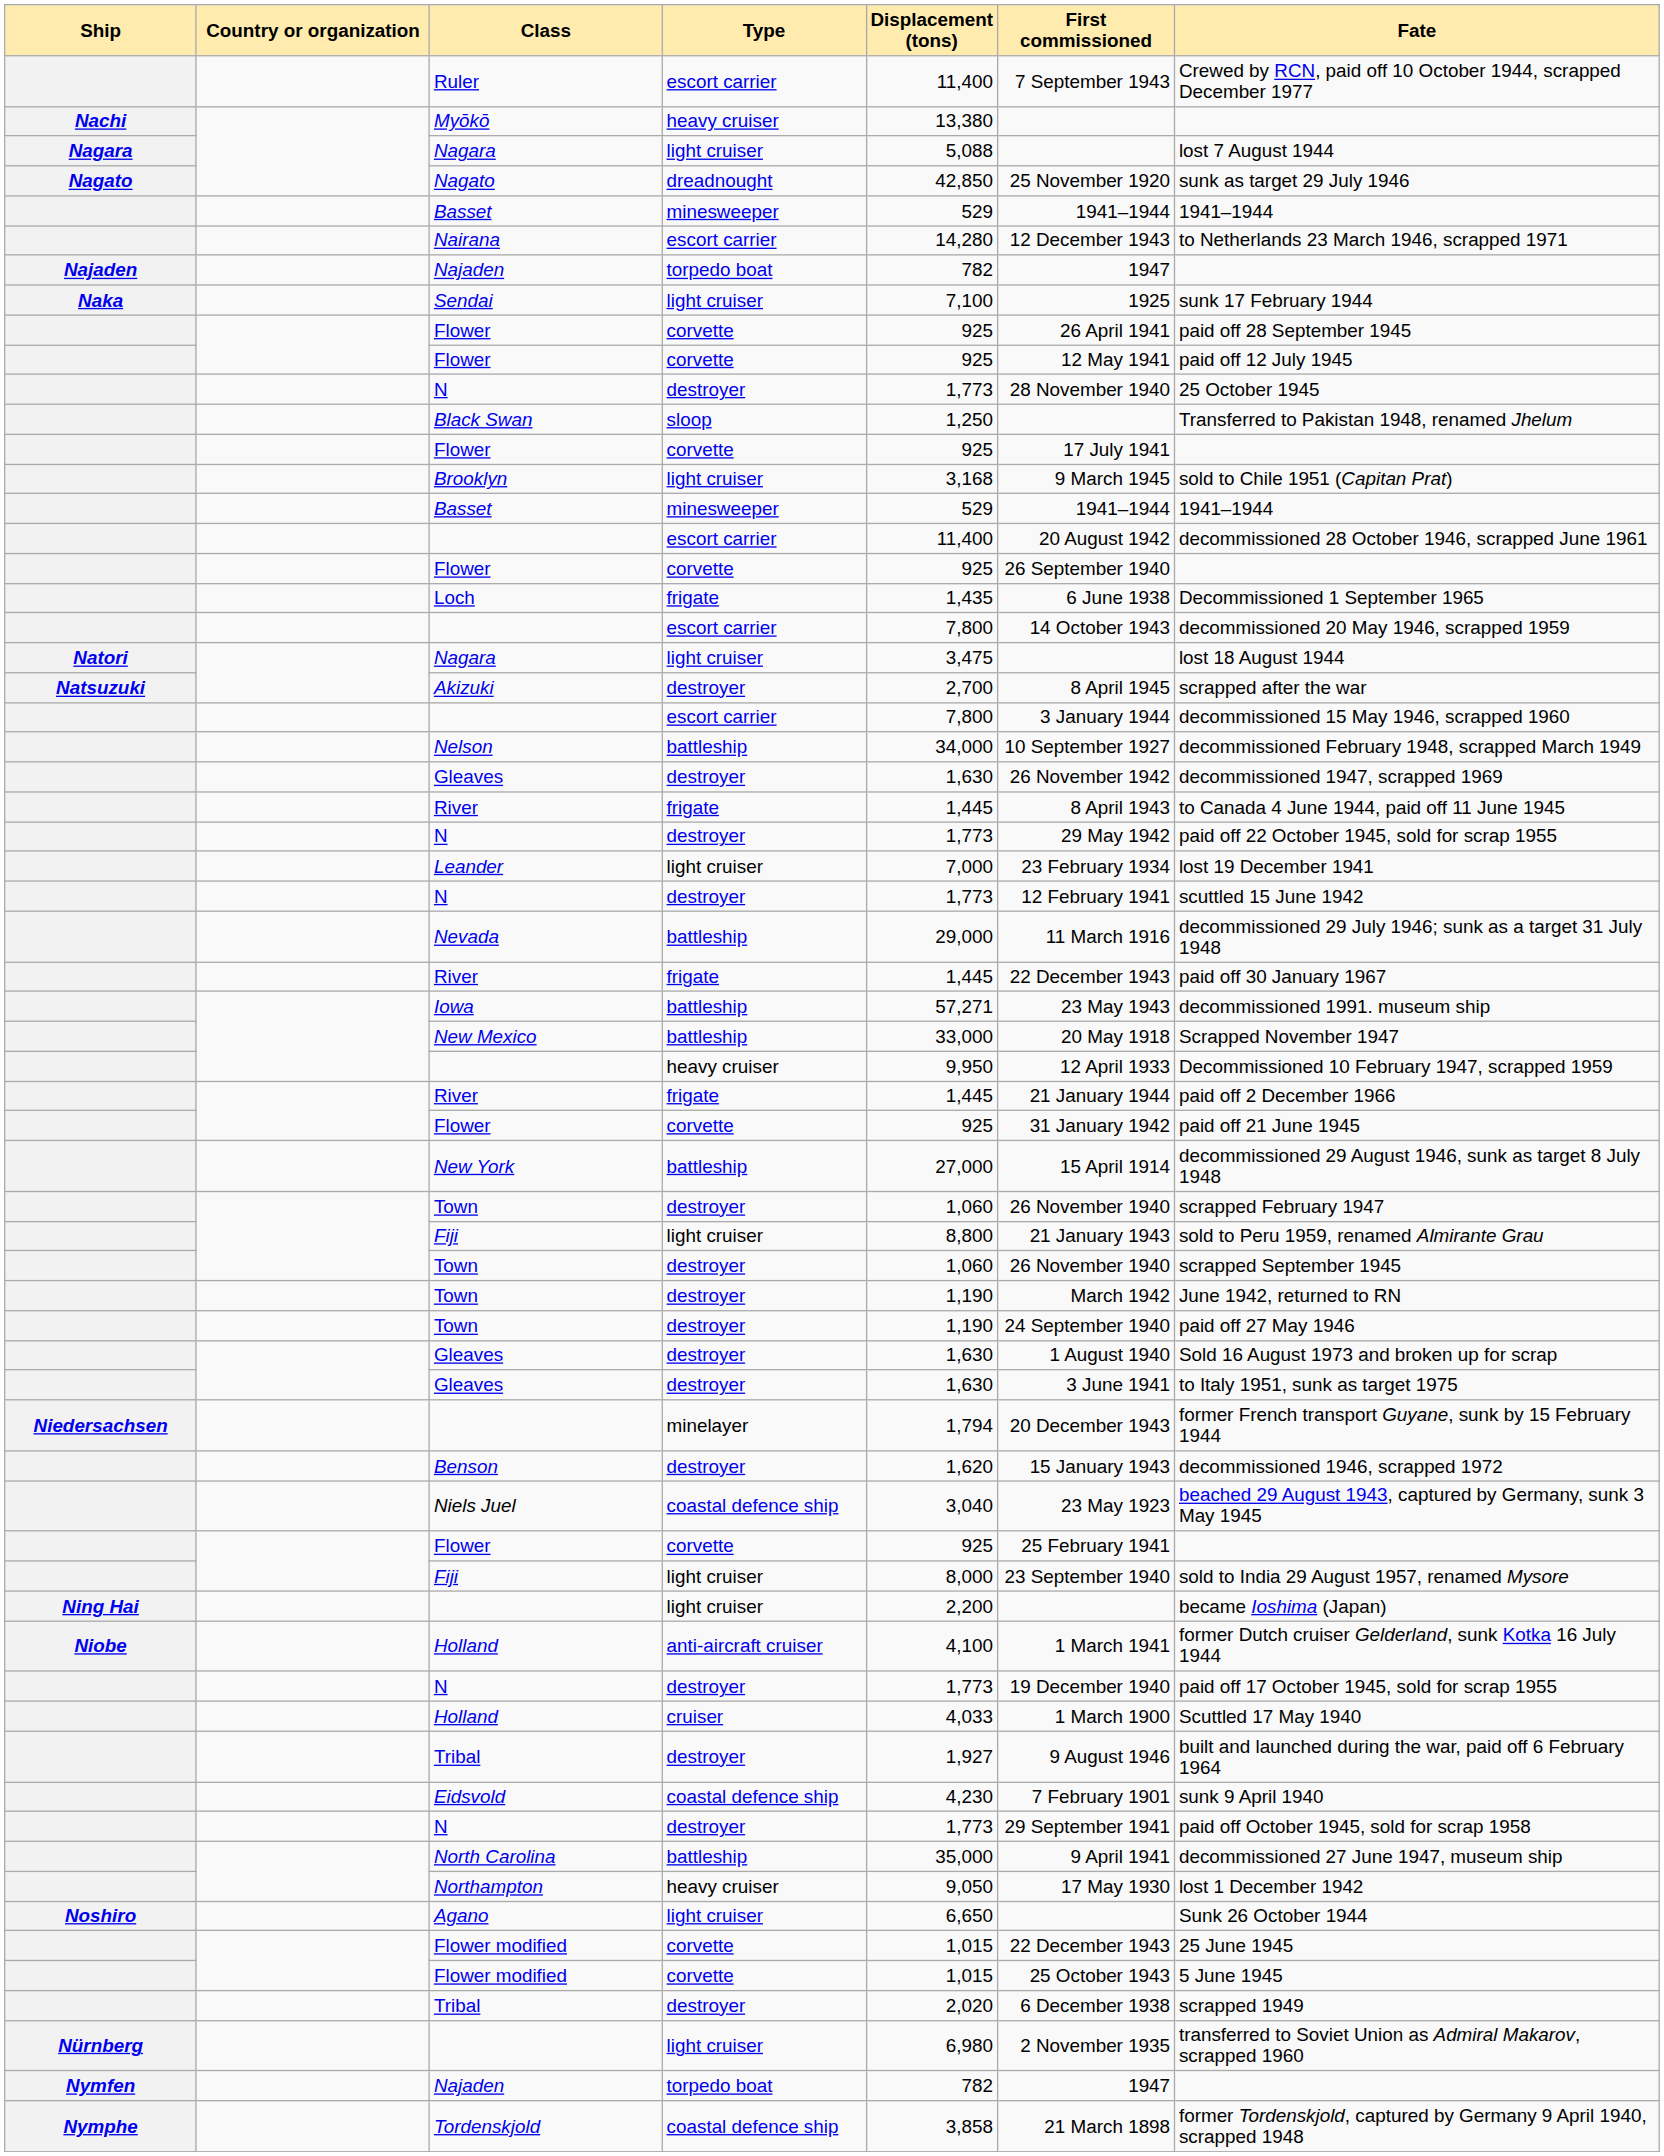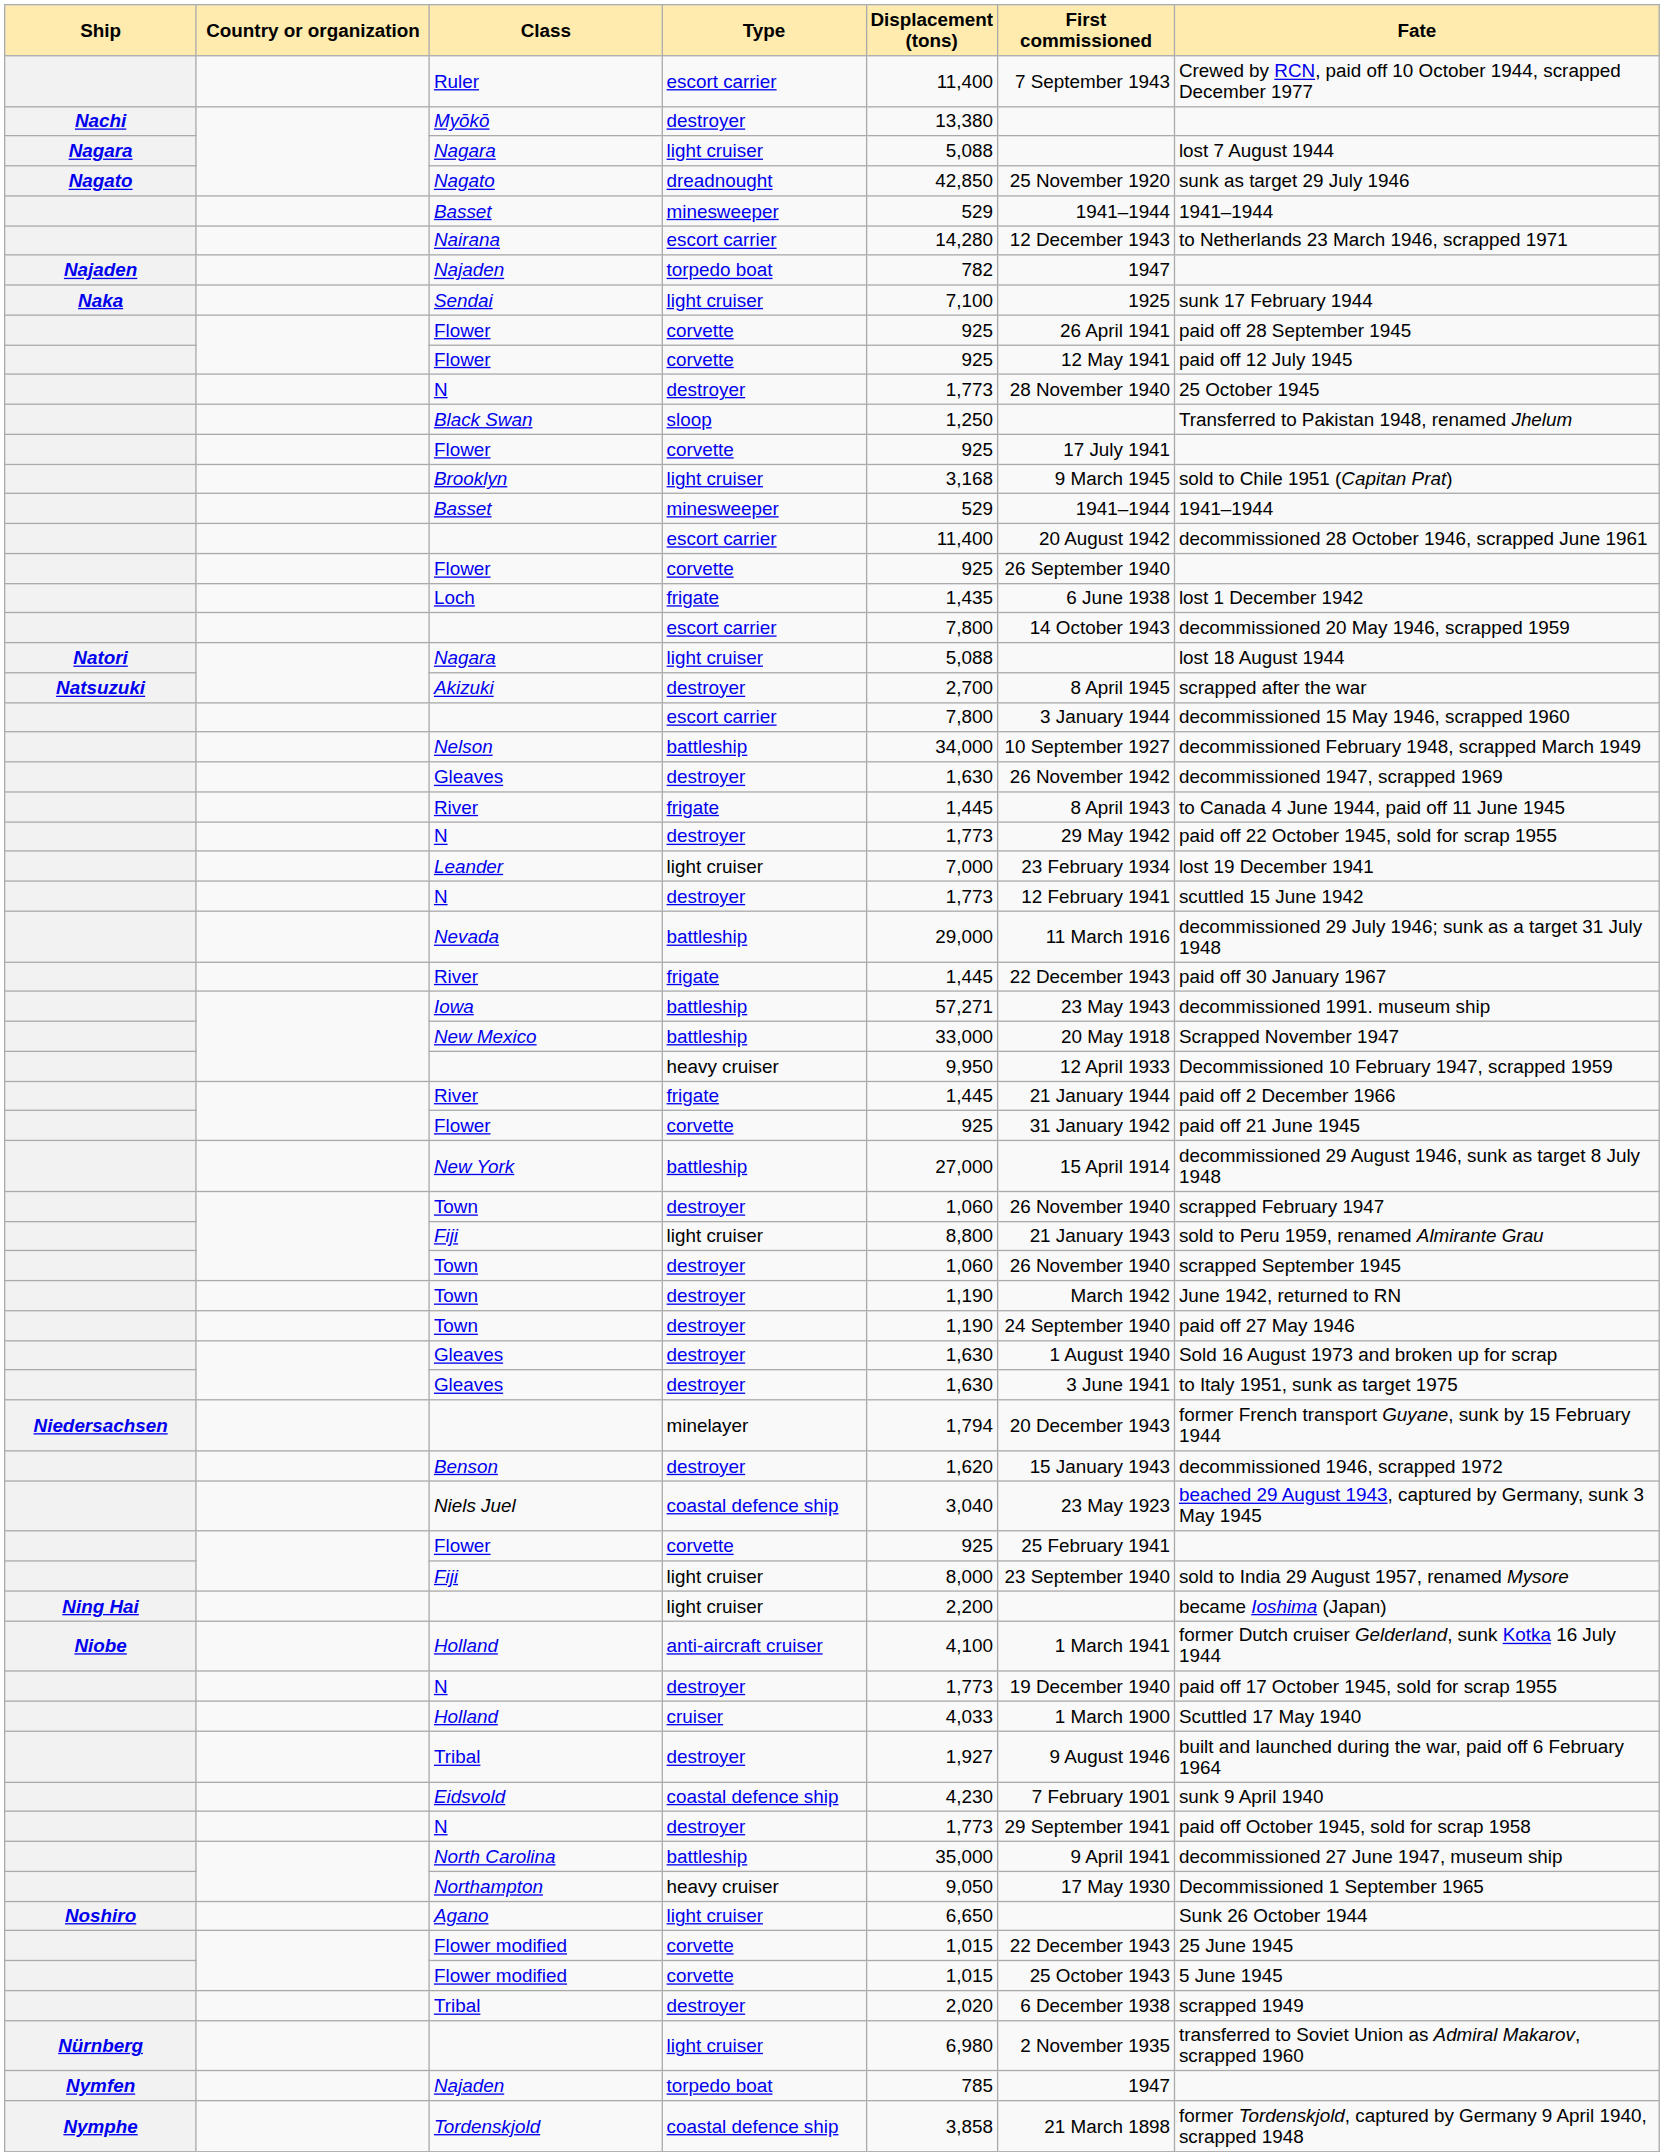Myōkō | Type: heavy cruiser -> destroyer
Loch | Fate: Decommissioned 1 September 1965 -> lost 1 December 1942
Natori / Nagara | Displacement (tons): 3,475 -> 5,088
Northampton | Fate: lost 1 December 1942 -> Decommissioned 1 September 1965
Nymfen / Najaden | Displacement (tons): 782 -> 785
